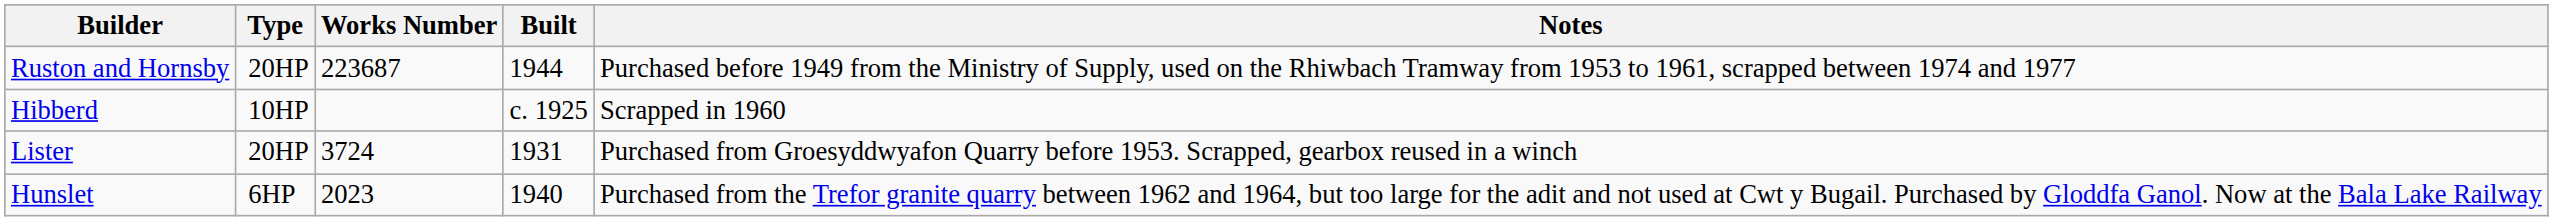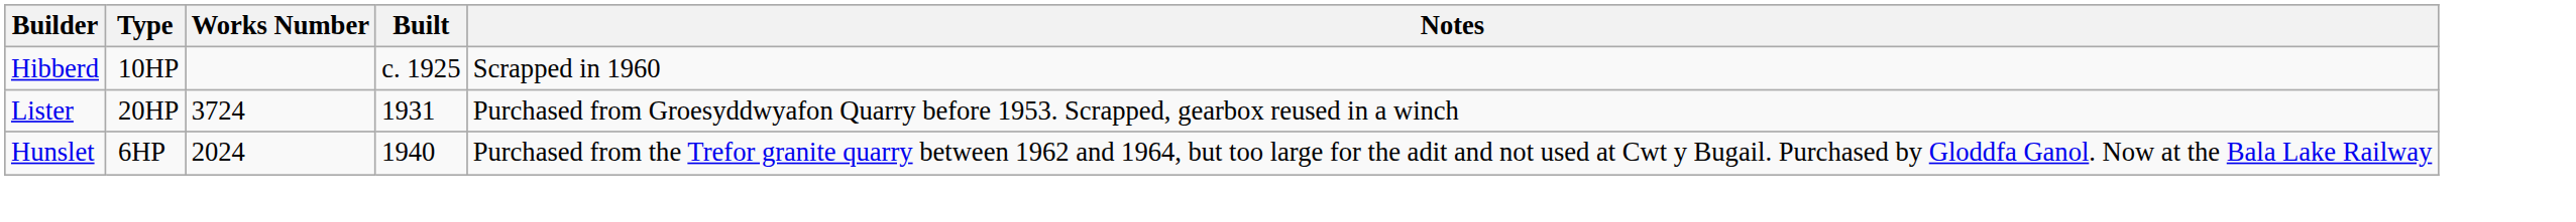- row: Ruston and Hornsby | 20HP | 223687 | 1944 | Purchased before 1949 from the Ministry of Supply, used on the Rhiwbach Tramway from 1953 to 1961, scrapped between 1974 and 1977
Hunslet | Works Number: 2023 -> 2024
